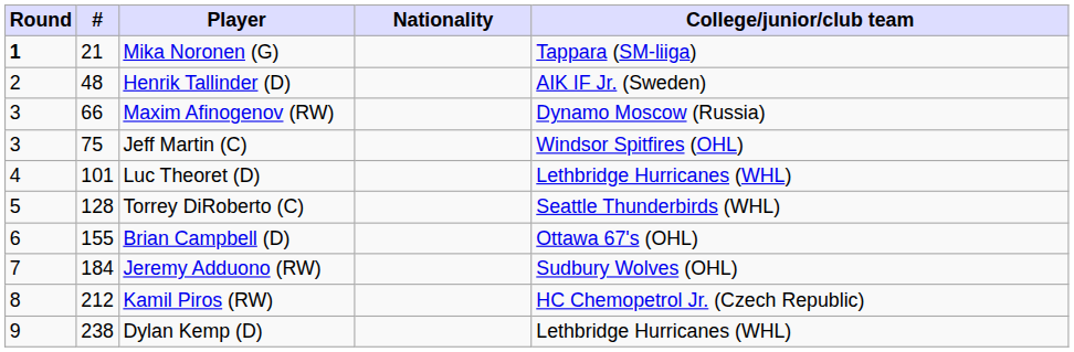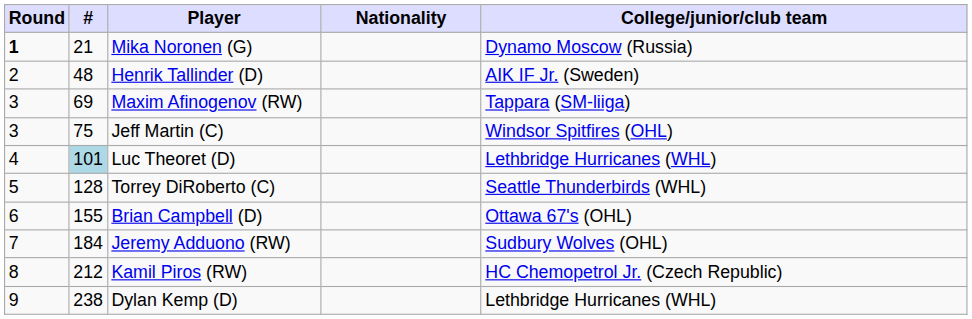Mika Noronen (G) | College/junior/club team: Tappara (SM-liiga) -> Dynamo Moscow (Russia)
Maxim Afinogenov (RW) | #: 66 -> 69
Maxim Afinogenov (RW) | College/junior/club team: Dynamo Moscow (Russia) -> Tappara (SM-liiga)
Luc Theoret (D) | #: no background -> lightblue background
